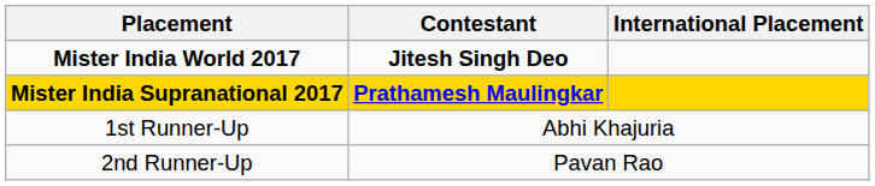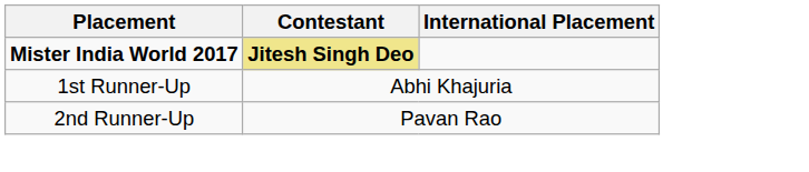Mister India World 2017 | Contestant: no background -> khaki background
- row: Mister India Supranational 2017 | Prathamesh Maulingkar
